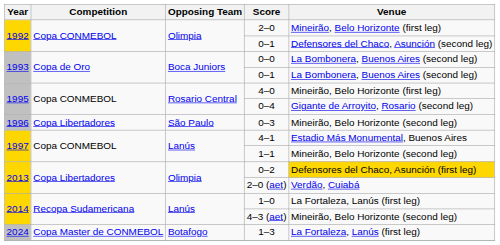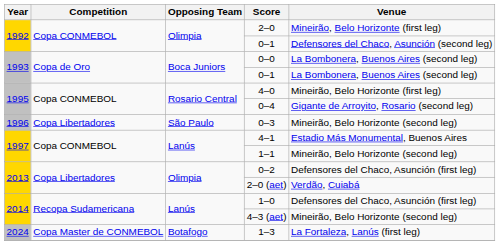0–2 | Venue: gold background -> no background
1–0 | Venue: La Fortaleza, Lanús (first leg) -> Defensores del Chaco, Asunción (first leg)
